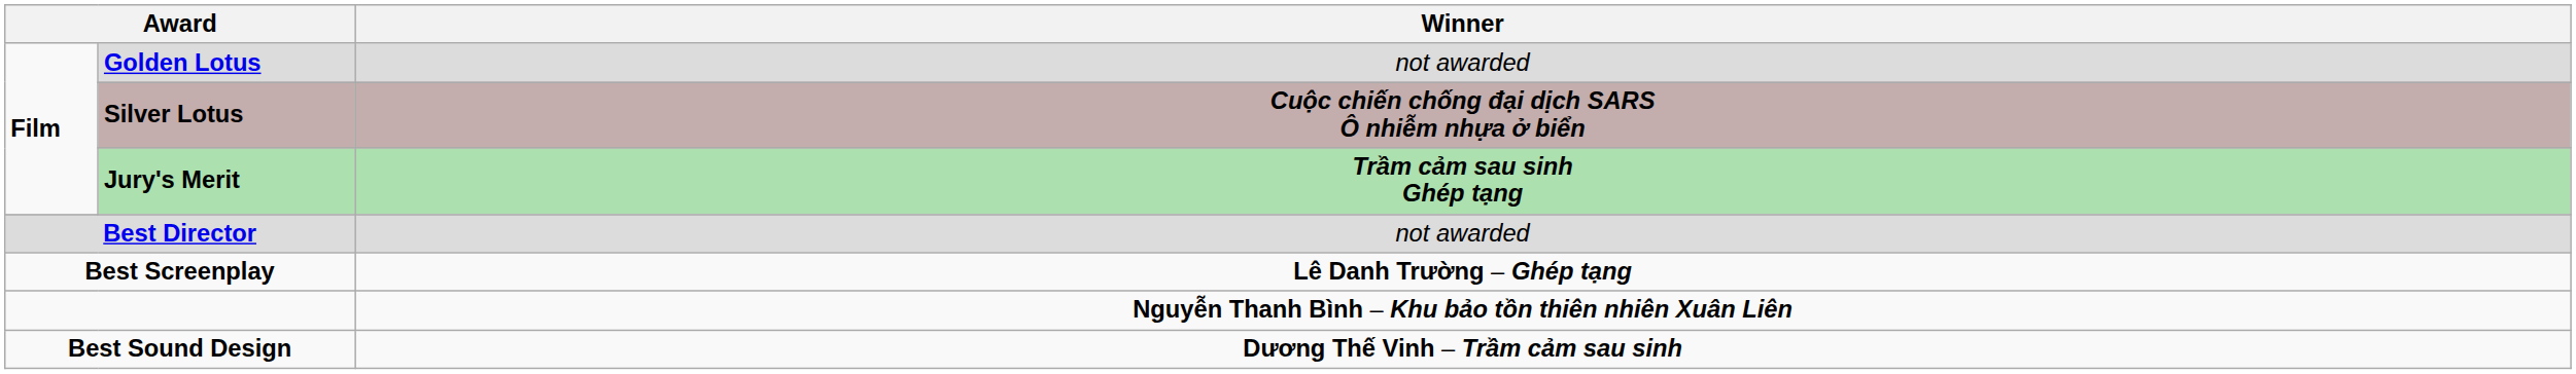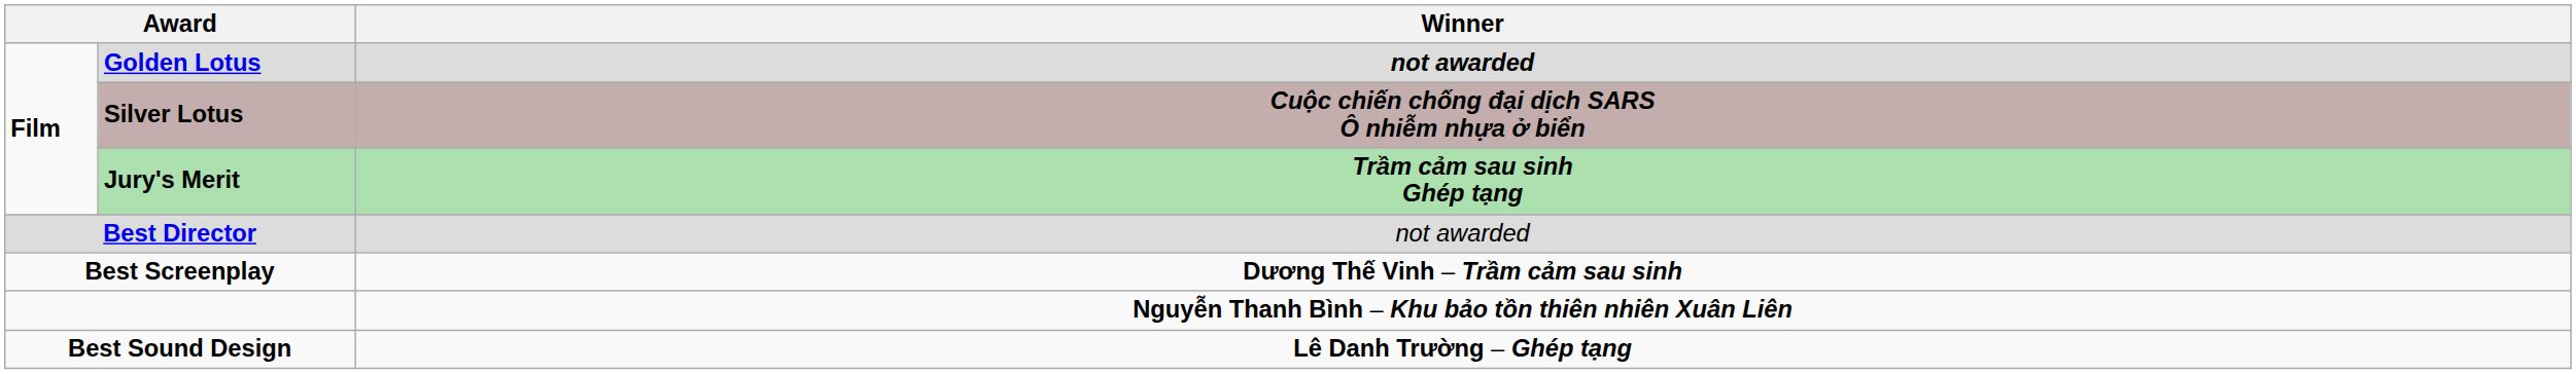Golden Lotus | Winner: normal -> bold
Best Screenplay | Winner: Lê Danh Trường – Ghép tạng -> Dương Thế Vinh – Trầm cảm sau sinh
Best Sound Design | Winner: Dương Thế Vinh – Trầm cảm sau sinh -> Lê Danh Trường – Ghép tạng
